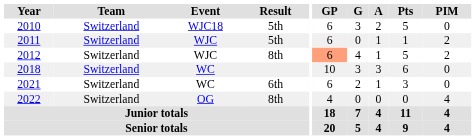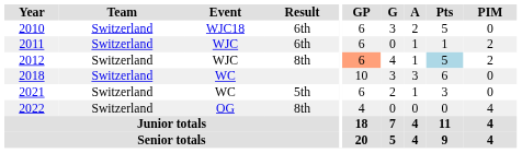2010 | Result: 5th -> 6th
2011 | Result: 5th -> 6th
2012 | Pts: no background -> lightblue background
2021 | Result: 6th -> 5th
